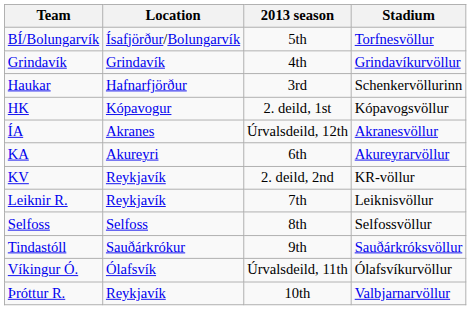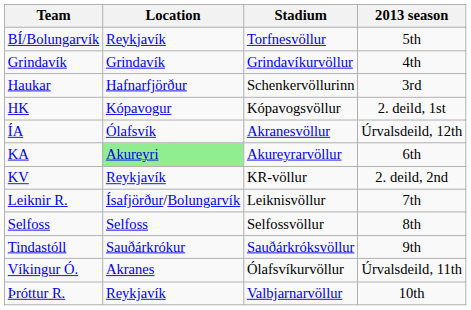columns swapped: Stadium <-> 2013 season
BÍ/Bolungarvík | Location: Ísafjörður/Bolungarvík -> Reykjavík
ÍA | Location: Akranes -> Ólafsvík
KA | Location: no background -> lightgreen background
Leiknir R. | Location: Reykjavík -> Ísafjörður/Bolungarvík
Víkingur Ó. | Location: Ólafsvík -> Akranes
